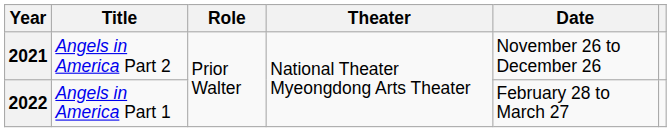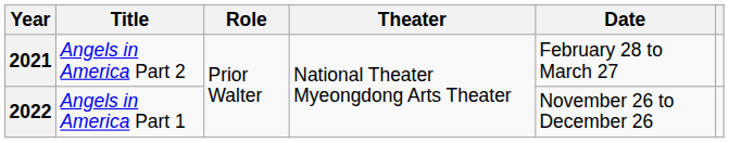2021 | Date: November 26 to December 26 -> February 28 to March 27
2022 | Date: February 28 to March 27 -> November 26 to December 26
